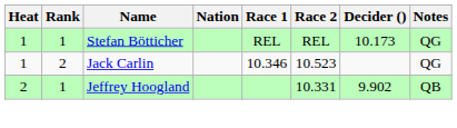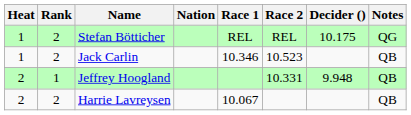Stefan Bötticher | Rank: 1 -> 2
Stefan Bötticher | Decider (): 10.173 -> 10.175
Jack Carlin | Notes: QG -> QB
Jeffrey Hoogland | Decider (): 9.902 -> 9.948
+ row: 2 | 2 | Harrie Lavreysen | 10.067 | QB
